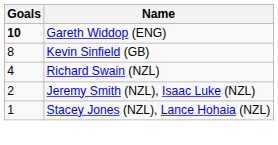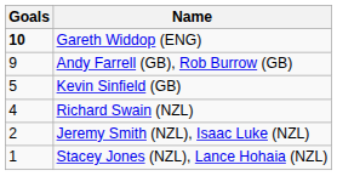+ row: 9 | Andy Farrell (GB), Rob Burrow (GB)
Kevin Sinfield (GB) | Goals: 8 -> 5
